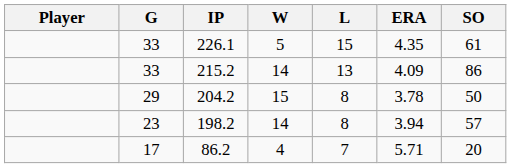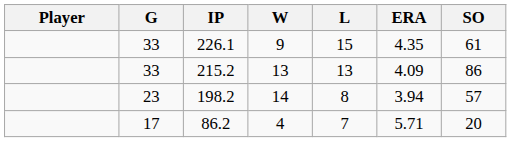226.1 | W: 5 -> 9
215.2 | W: 14 -> 13
- row: 29 | 204.2 | 15 | 8 | 3.78 | 50
